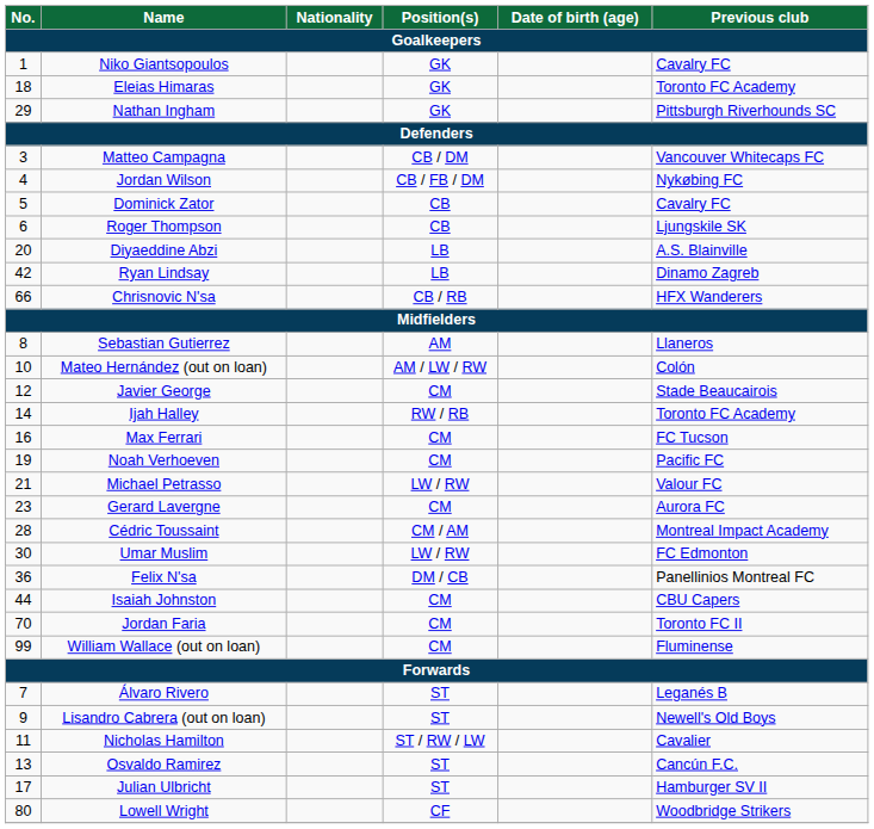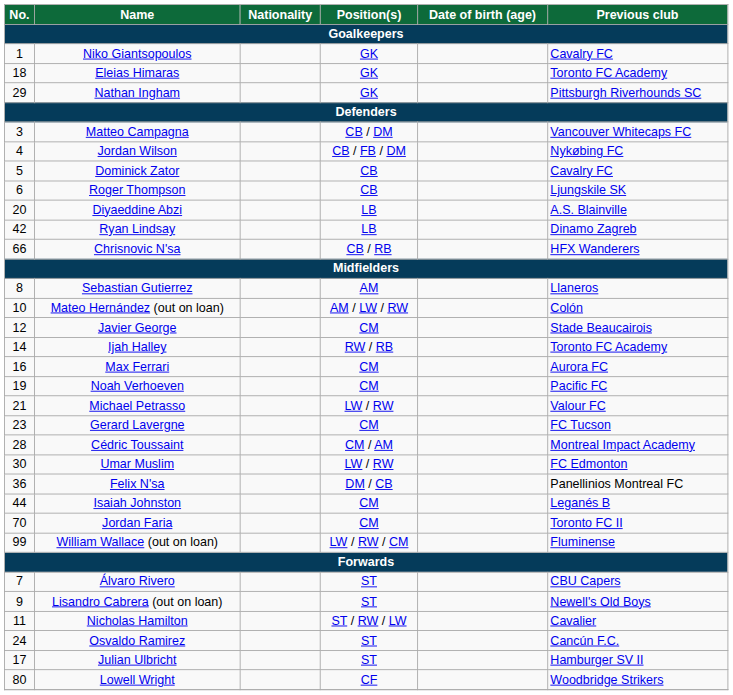Max Ferrari | Previous club: FC Tucson -> Aurora FC
Gerard Lavergne | Previous club: Aurora FC -> FC Tucson
Isaiah Johnston | Previous club: CBU Capers -> Leganés B
William Wallace (out on loan) | Position(s): CM -> LW / RW / CM
Álvaro Rivero | Previous club: Leganés B -> CBU Capers
Osvaldo Ramirez | No.: 13 -> 24
